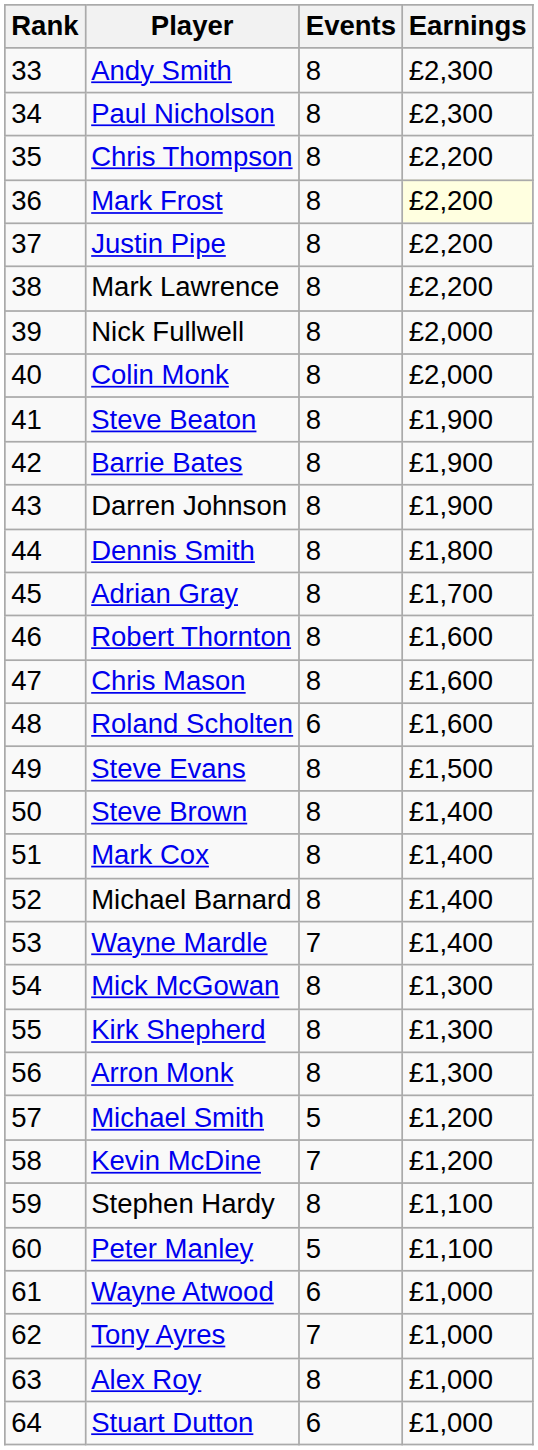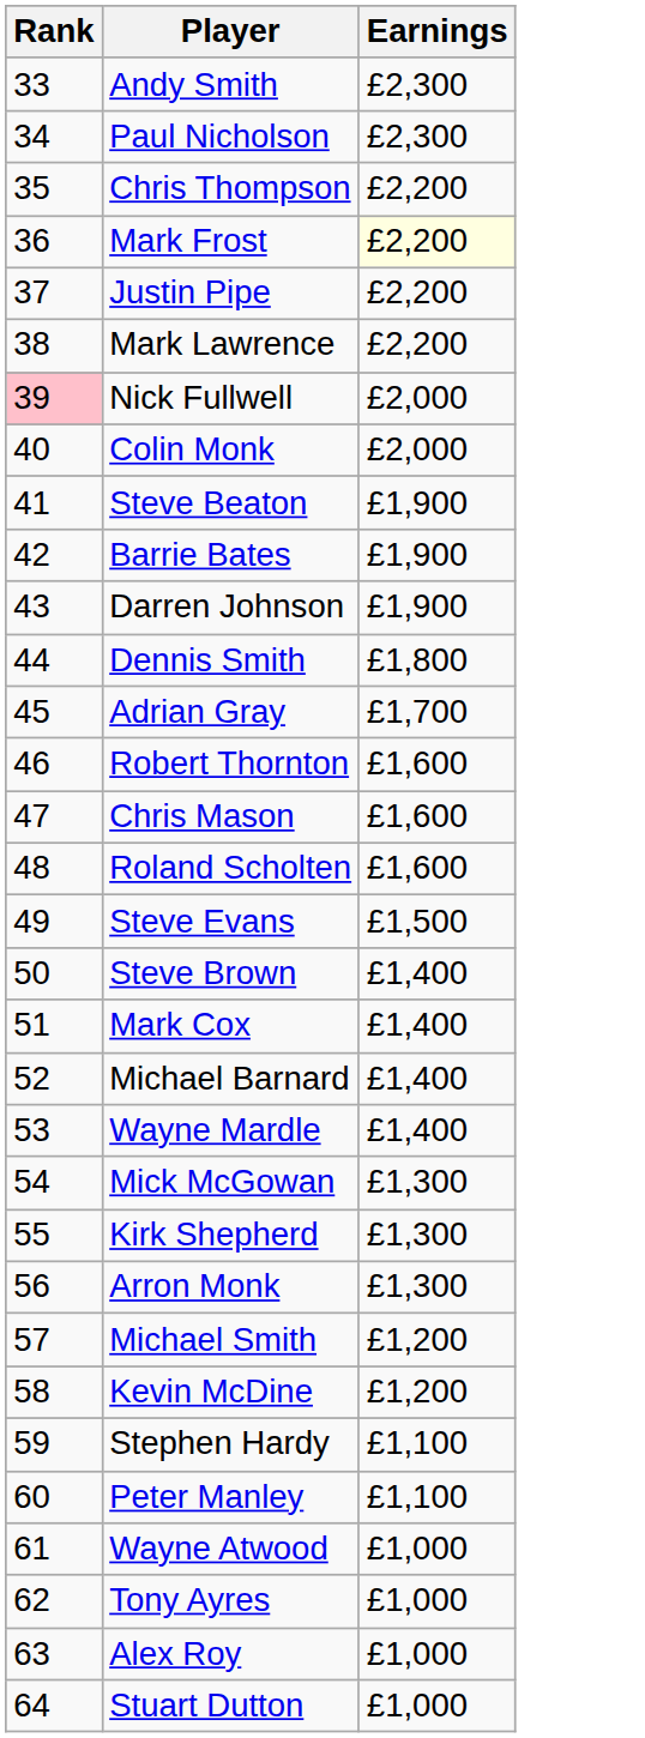- column: Events | 8 | 8 | 8 | 8 | 8 | 8 | 8 | 8 | 8 | 8 | 8 | 8 | 8 | 8 | 8 | 6 | 8 | 8 | 8 | 8 | 7 | 8 | 8 | 8 | 5 | 7 | 8 | 5 | 6 | 7 | 8 | 6
Nick Fullwell | Rank: no background -> pink background
